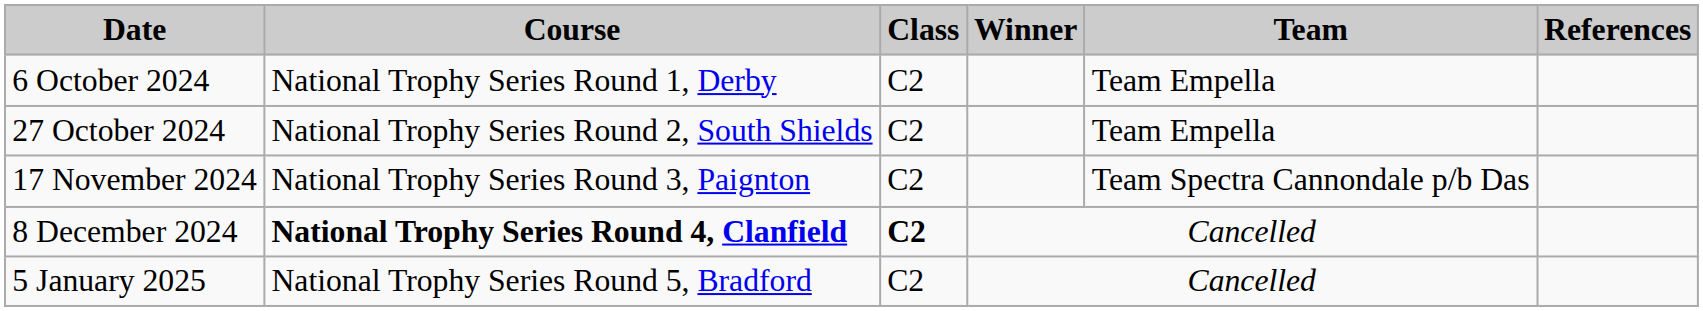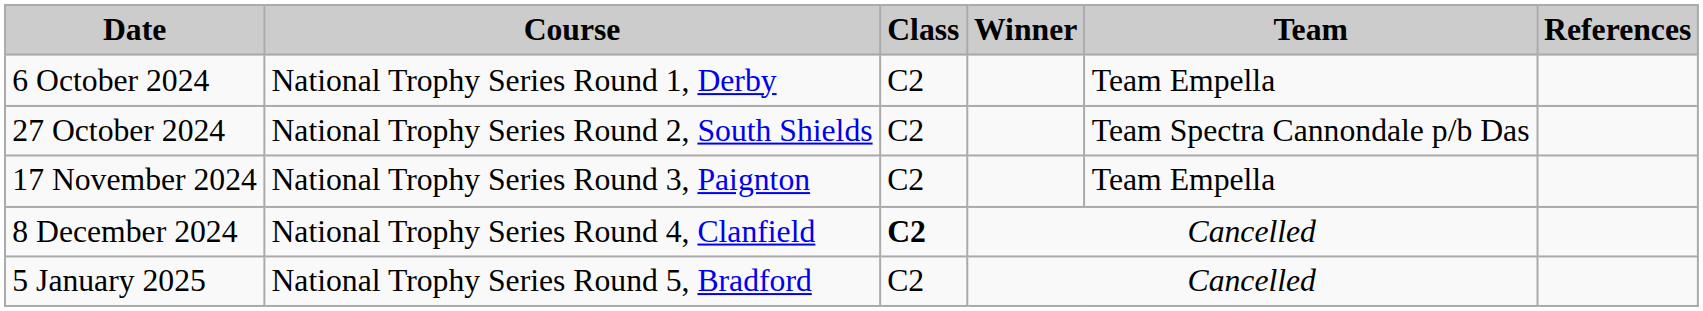27 October 2024 | Team: Team Empella -> Team Spectra Cannondale p/b Das
17 November 2024 | Team: Team Spectra Cannondale p/b Das -> Team Empella
8 December 2024 | Course: bold -> normal
